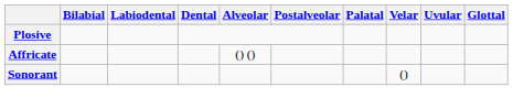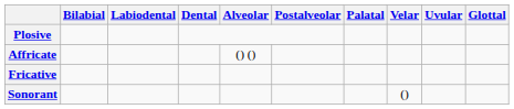+ row: Fricative
